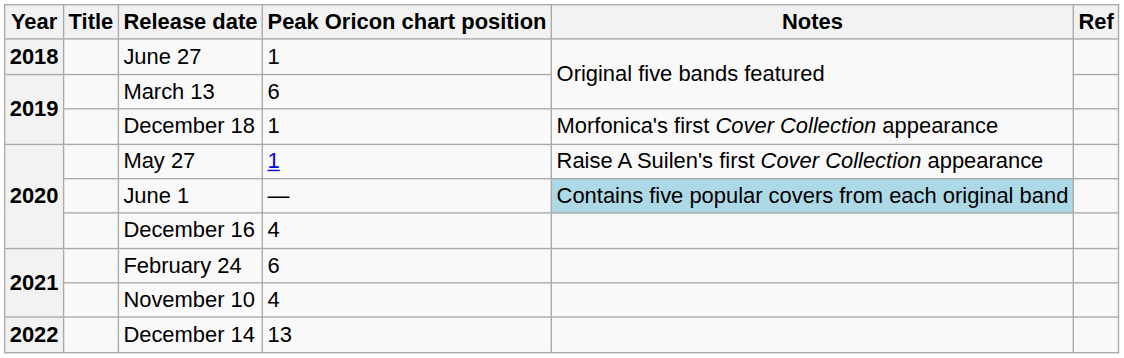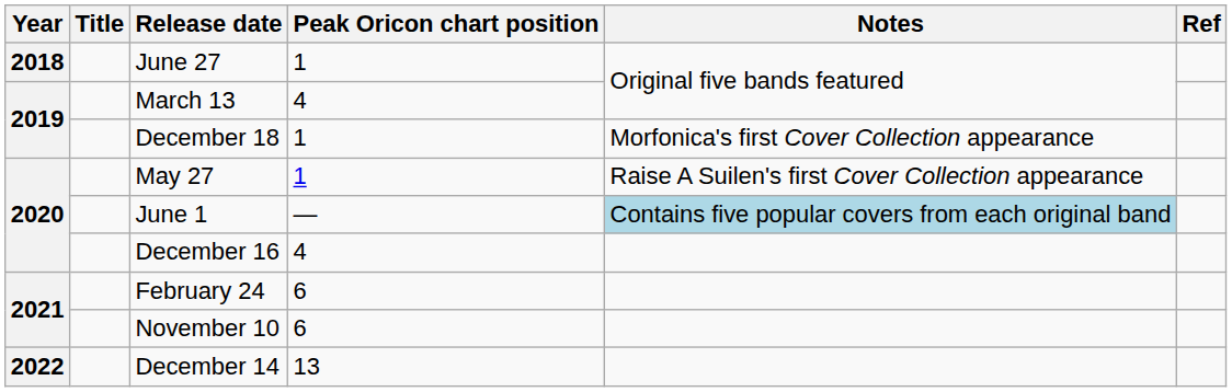March 13 | Peak Oricon chart position: 6 -> 4
November 10 | Peak Oricon chart position: 4 -> 6
